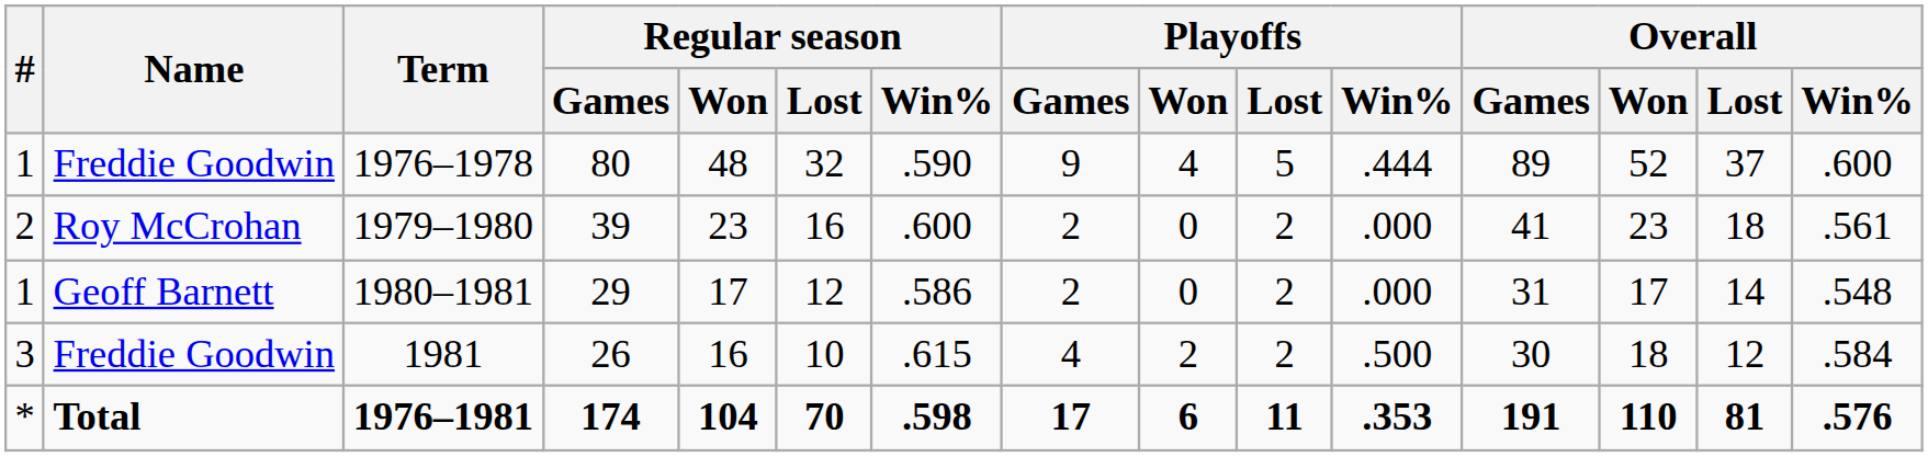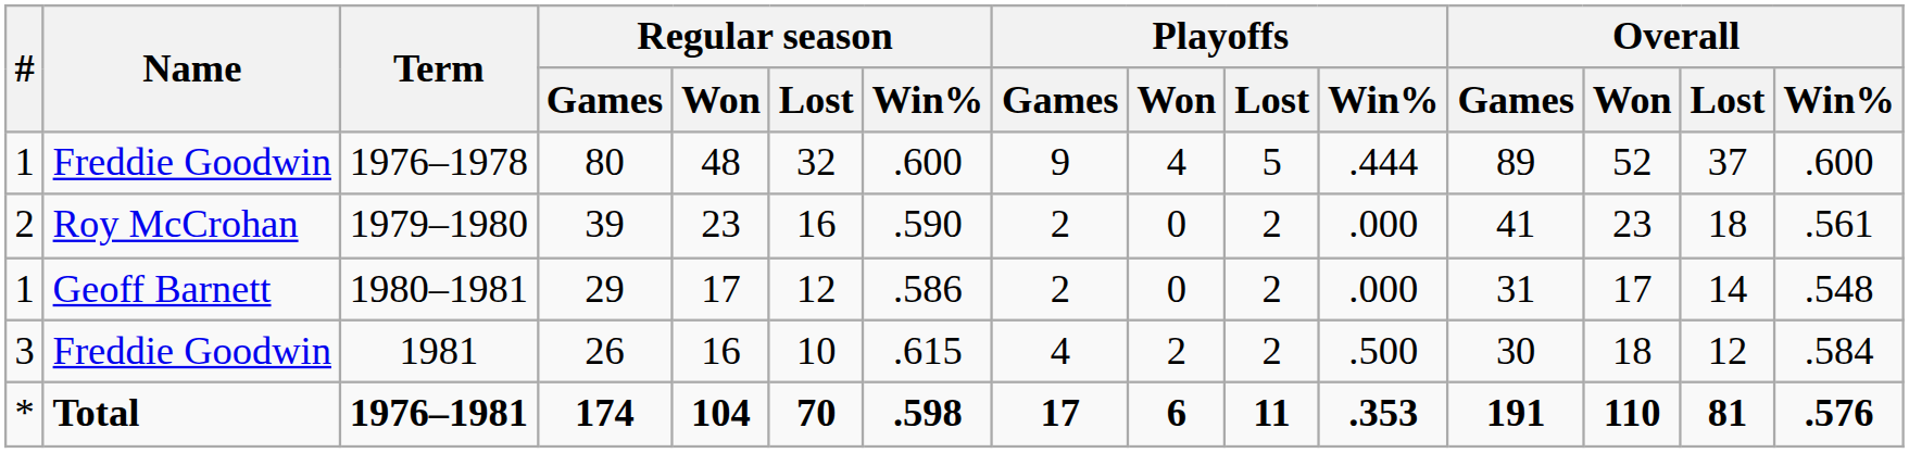1976–1978 | Regular season / Win%: .590 -> .600
1979–1980 | Regular season / Win%: .600 -> .590
